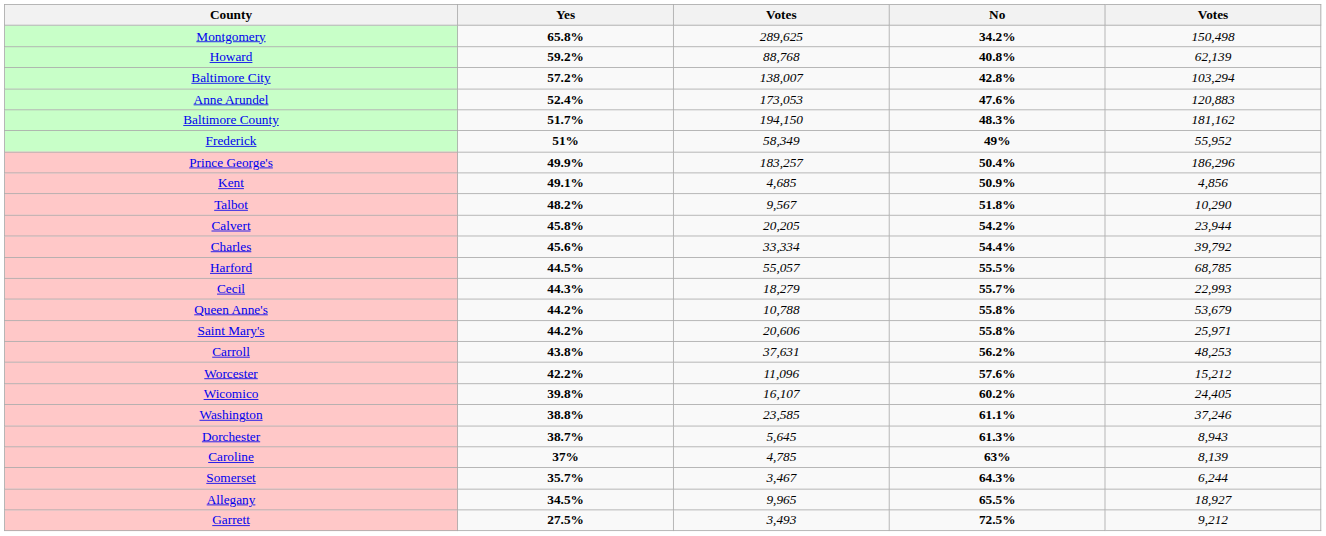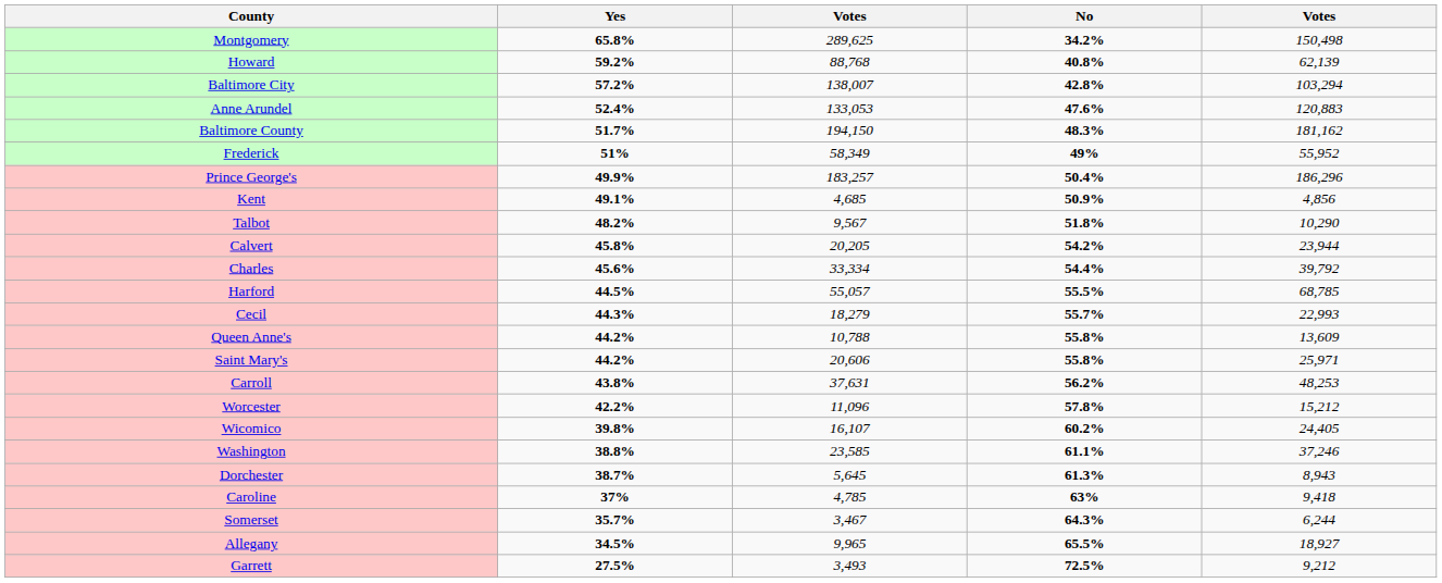Anne Arundel | column 3: 173,053 -> 133,053
Queen Anne's | column 5: 53,679 -> 13,609
Worcester | No: 57.6% -> 57.8%
Caroline | column 5: 8,139 -> 9,418
